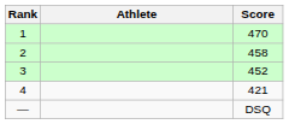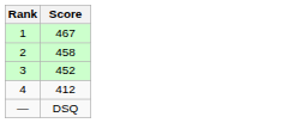- column: Athlete
1 | Score: 470 -> 467
4 | Score: 421 -> 412
